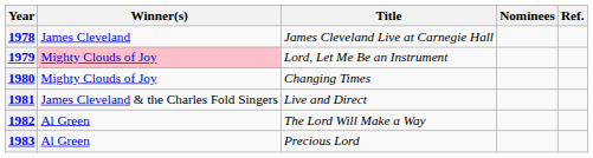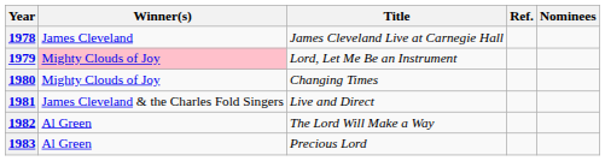columns swapped: Nominees <-> Ref.
